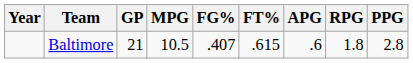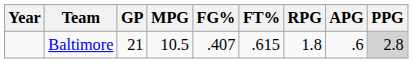columns swapped: RPG <-> APG
Baltimore | PPG: no background -> lightgrey background
